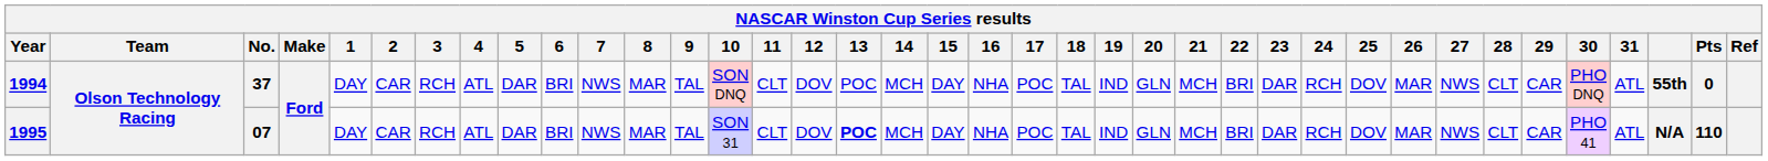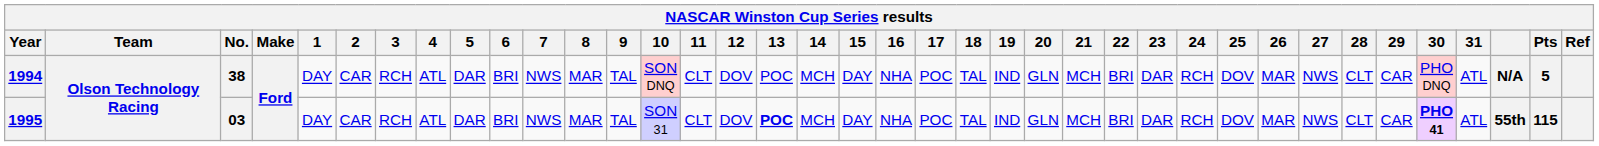1994 | No.: 37 -> 38
1994 | column 36: 55th -> N/A
1994 | Pts: 0 -> 5
1995 | No.: 07 -> 03
1995 | 30: normal -> bold
1995 | column 36: N/A -> 55th
1995 | Pts: 110 -> 115
